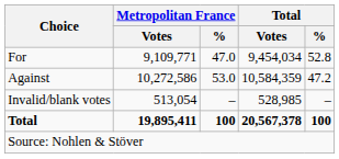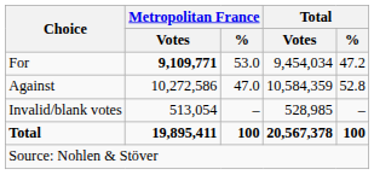For | Metropolitan France / Votes: normal -> bold
For | Metropolitan France / %: 47.0 -> 53.0
For | Total / %: 52.8 -> 47.2
Against | Metropolitan France / %: 53.0 -> 47.0
Against | Total / %: 47.2 -> 52.8
